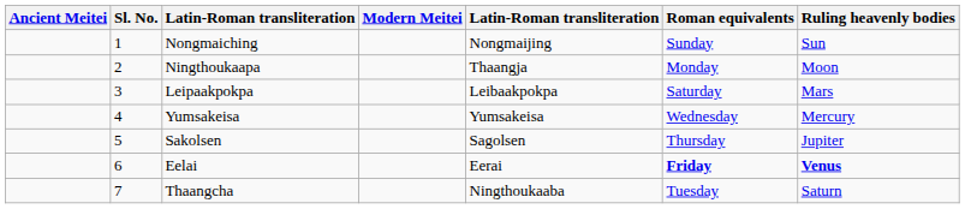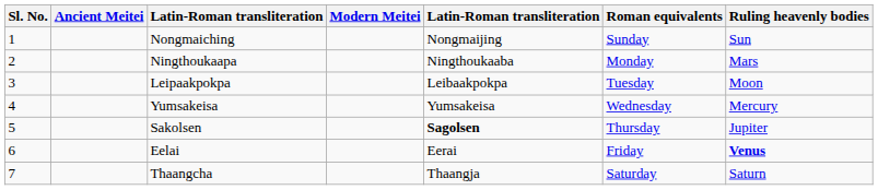columns swapped: Sl. No. <-> Ancient Meitei
Ningthoukaapa | column 5: Thaangja -> Ningthoukaaba
Ningthoukaapa | Ruling heavenly bodies: Moon -> Mars
Leipaakpokpa | Roman equivalents: Saturday -> Tuesday
Leipaakpokpa | Ruling heavenly bodies: Mars -> Moon
Sakolsen | column 5: normal -> bold
Eelai | Roman equivalents: bold -> normal
Thaangcha | column 5: Ningthoukaaba -> Thaangja
Thaangcha | Roman equivalents: Tuesday -> Saturday
